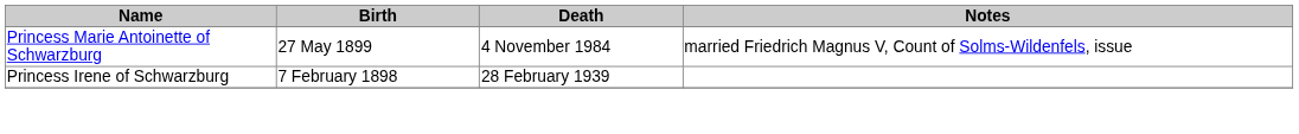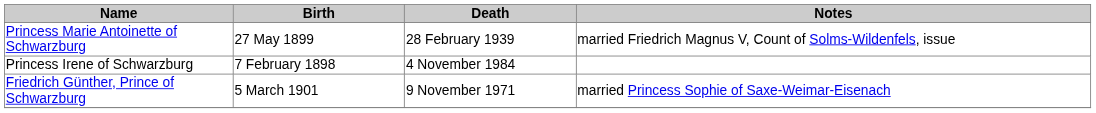Princess Marie Antoinette of Schwarzburg | Death: 4 November 1984 -> 28 February 1939
Princess Irene of Schwarzburg | Death: 28 February 1939 -> 4 November 1984
+ row: Friedrich Günther, Prince of Schwarzburg | 5 March 1901 | 9 November 1971 | married Princess Sophie of Saxe-Weimar-Eisenach
